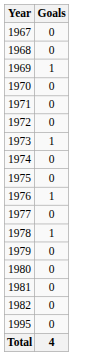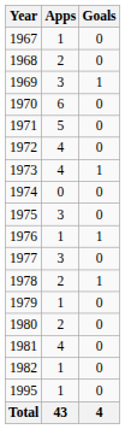+ column: Apps | 1 | 2 | 3 | 6 | 5 | 4 | 4 | 0 | 3 | 1 | 3 | 2 | 1 | 2 | 4 | 1 | 1 | 43
